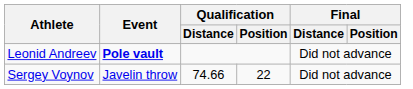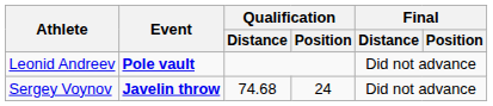Sergey Voynov | Event: normal -> bold
Sergey Voynov | Qualification / Distance: 74.66 -> 74.68
Sergey Voynov | Qualification / Position: 22 -> 24
